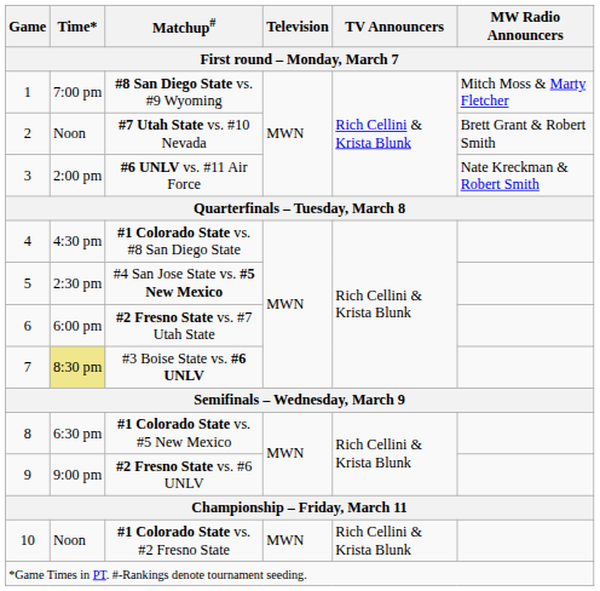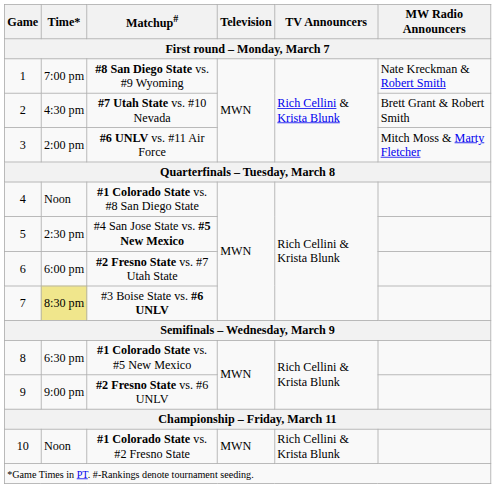#8 San Diego State vs. #9 Wyoming | MW Radio Announcers: Mitch Moss & Marty Fletcher -> Nate Kreckman & Robert Smith
#7 Utah State vs. #10 Nevada | Time*: Noon -> 4:30 pm
#6 UNLV vs. #11 Air Force | MW Radio Announcers: Nate Kreckman & Robert Smith -> Mitch Moss & Marty Fletcher
#1 Colorado State vs. #8 San Diego State | Time*: 4:30 pm -> Noon
